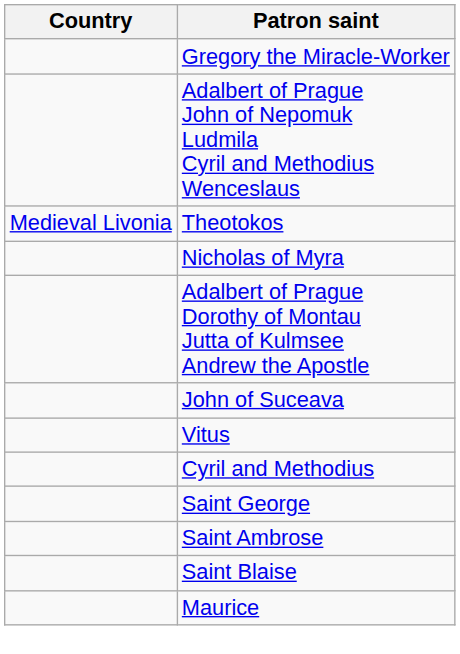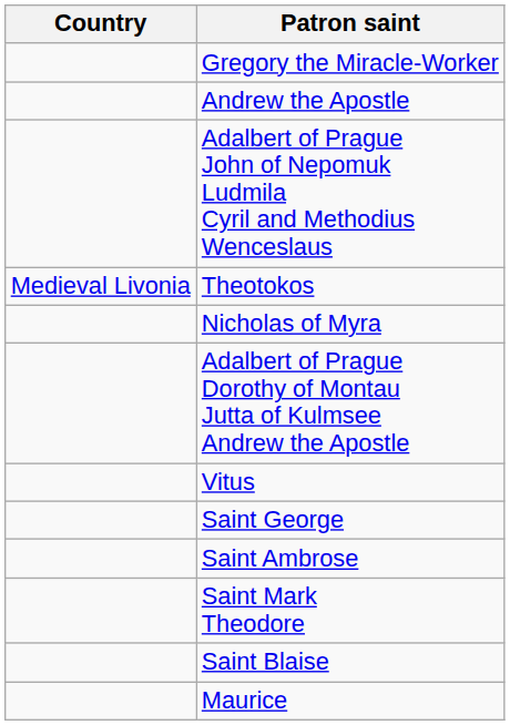+ row: Andrew the Apostle
- row: John of Suceava
- row: Cyril and Methodius
+ row: Saint Mark Theodore
